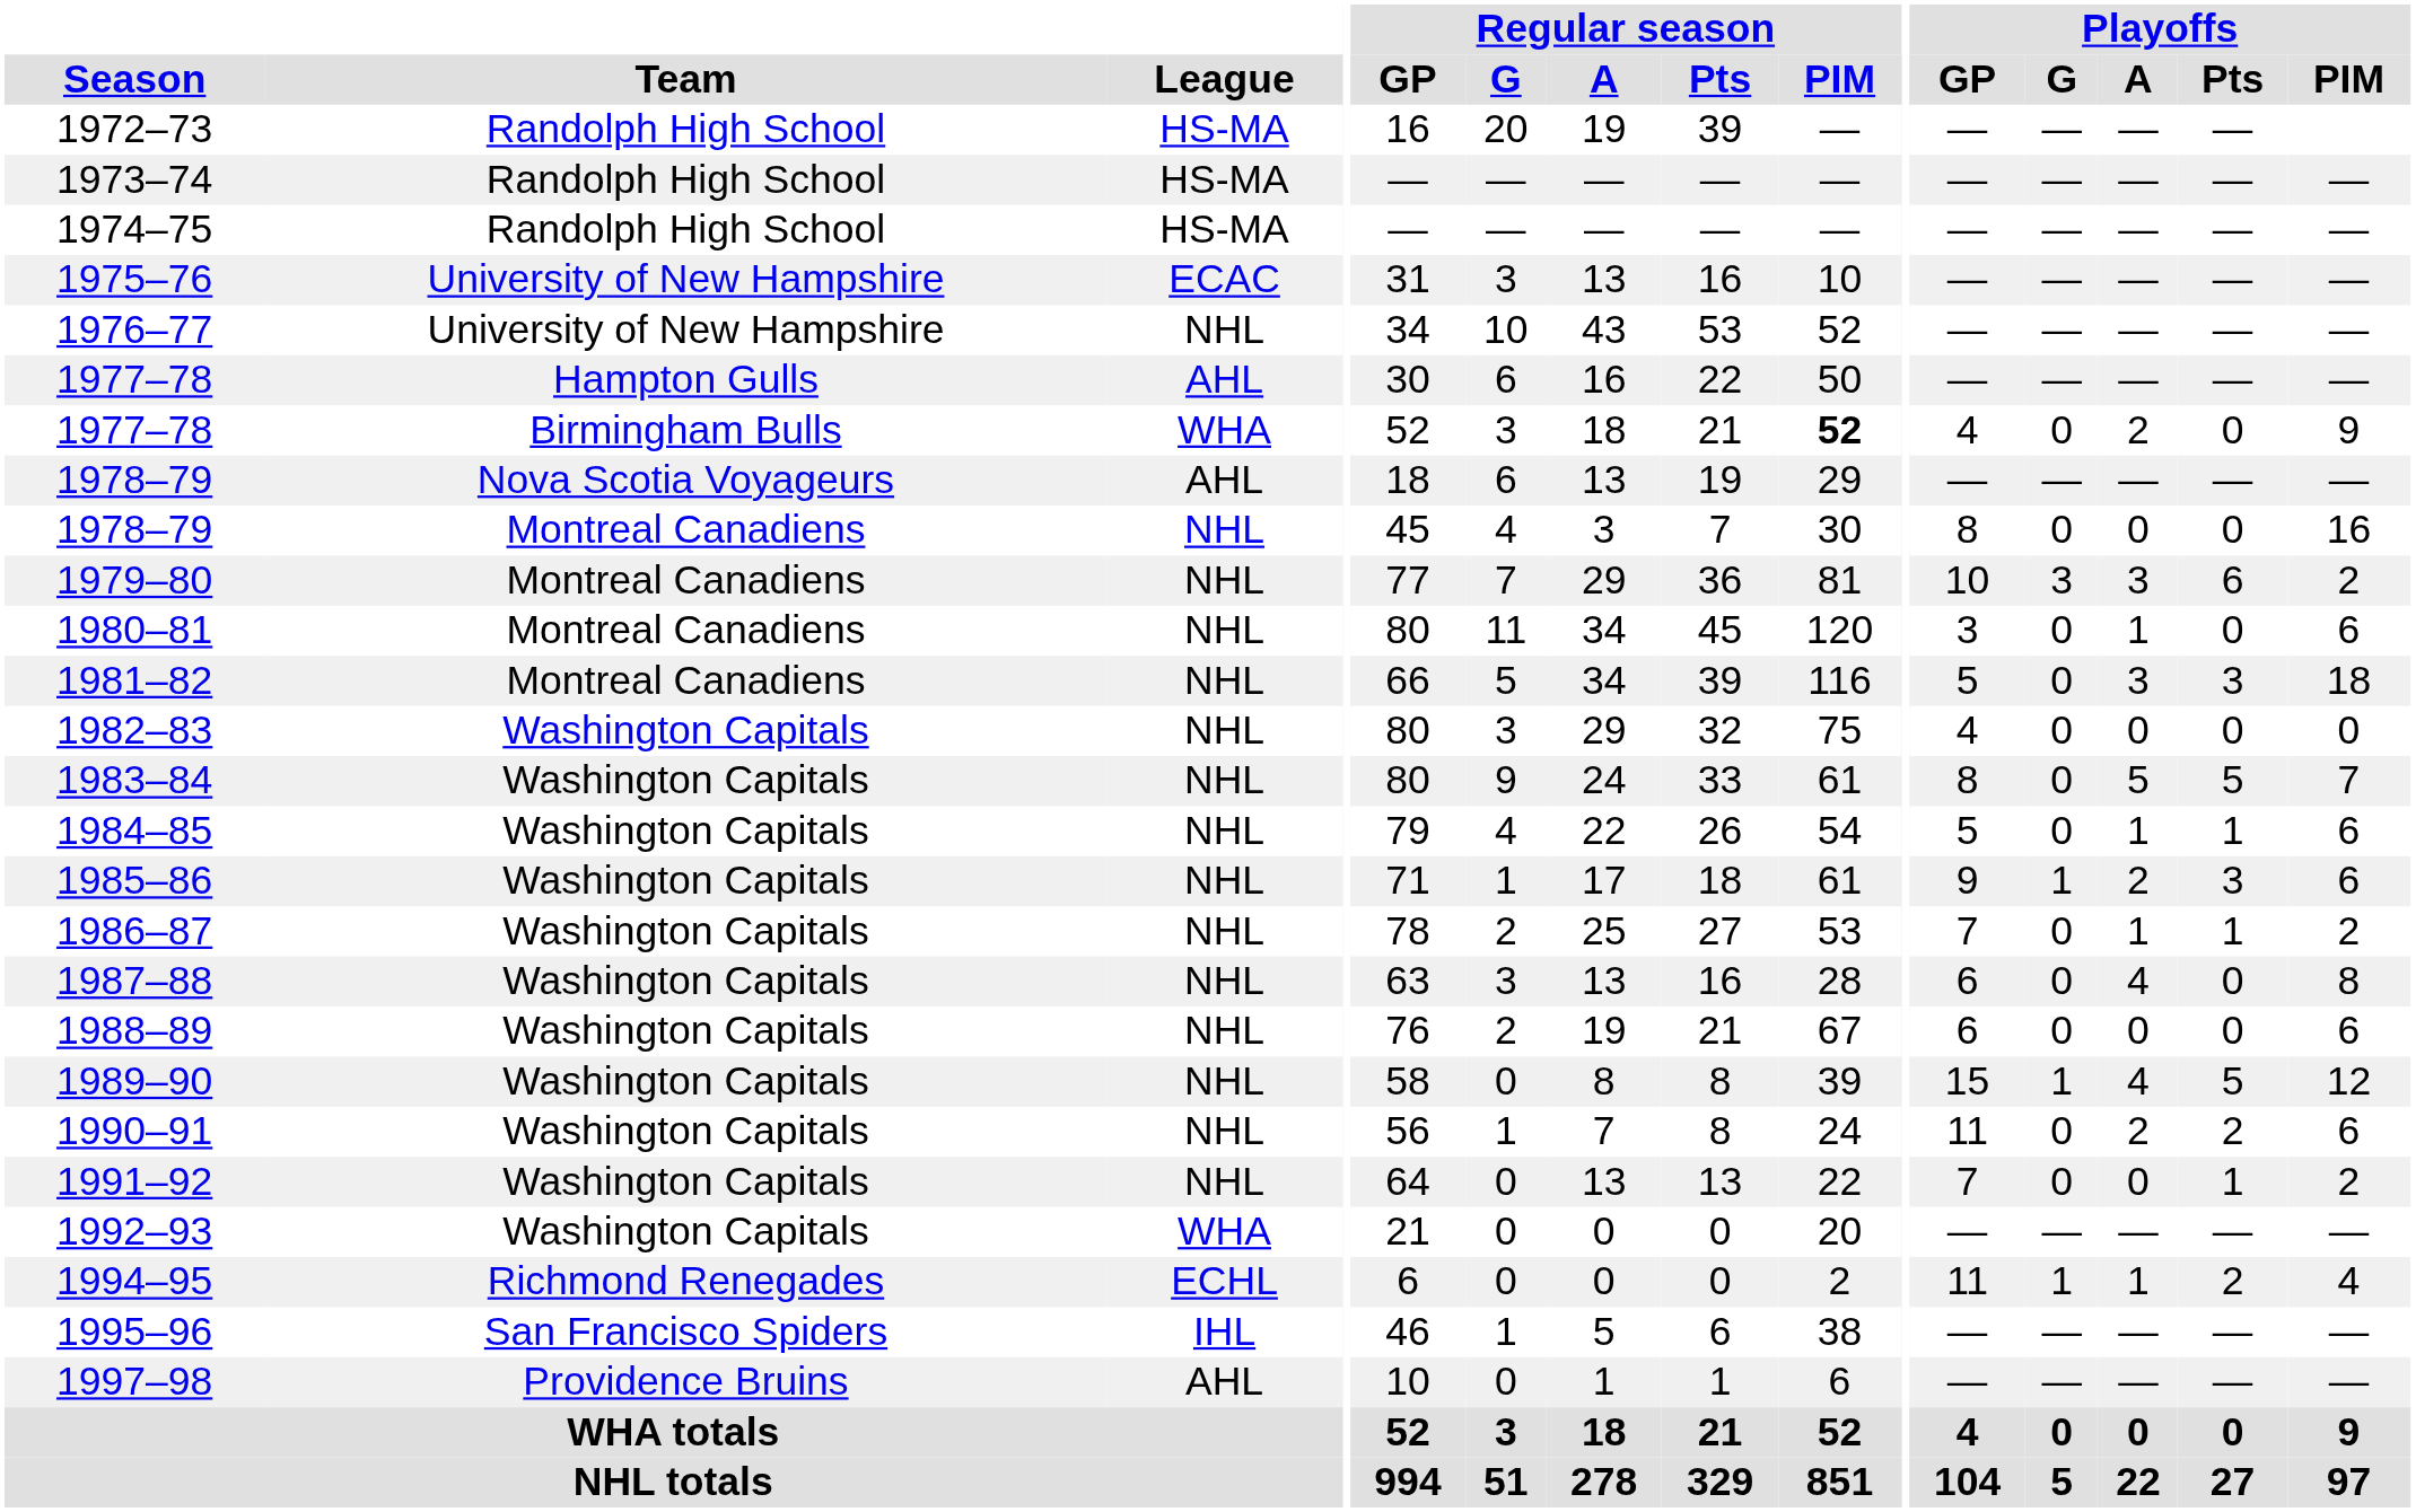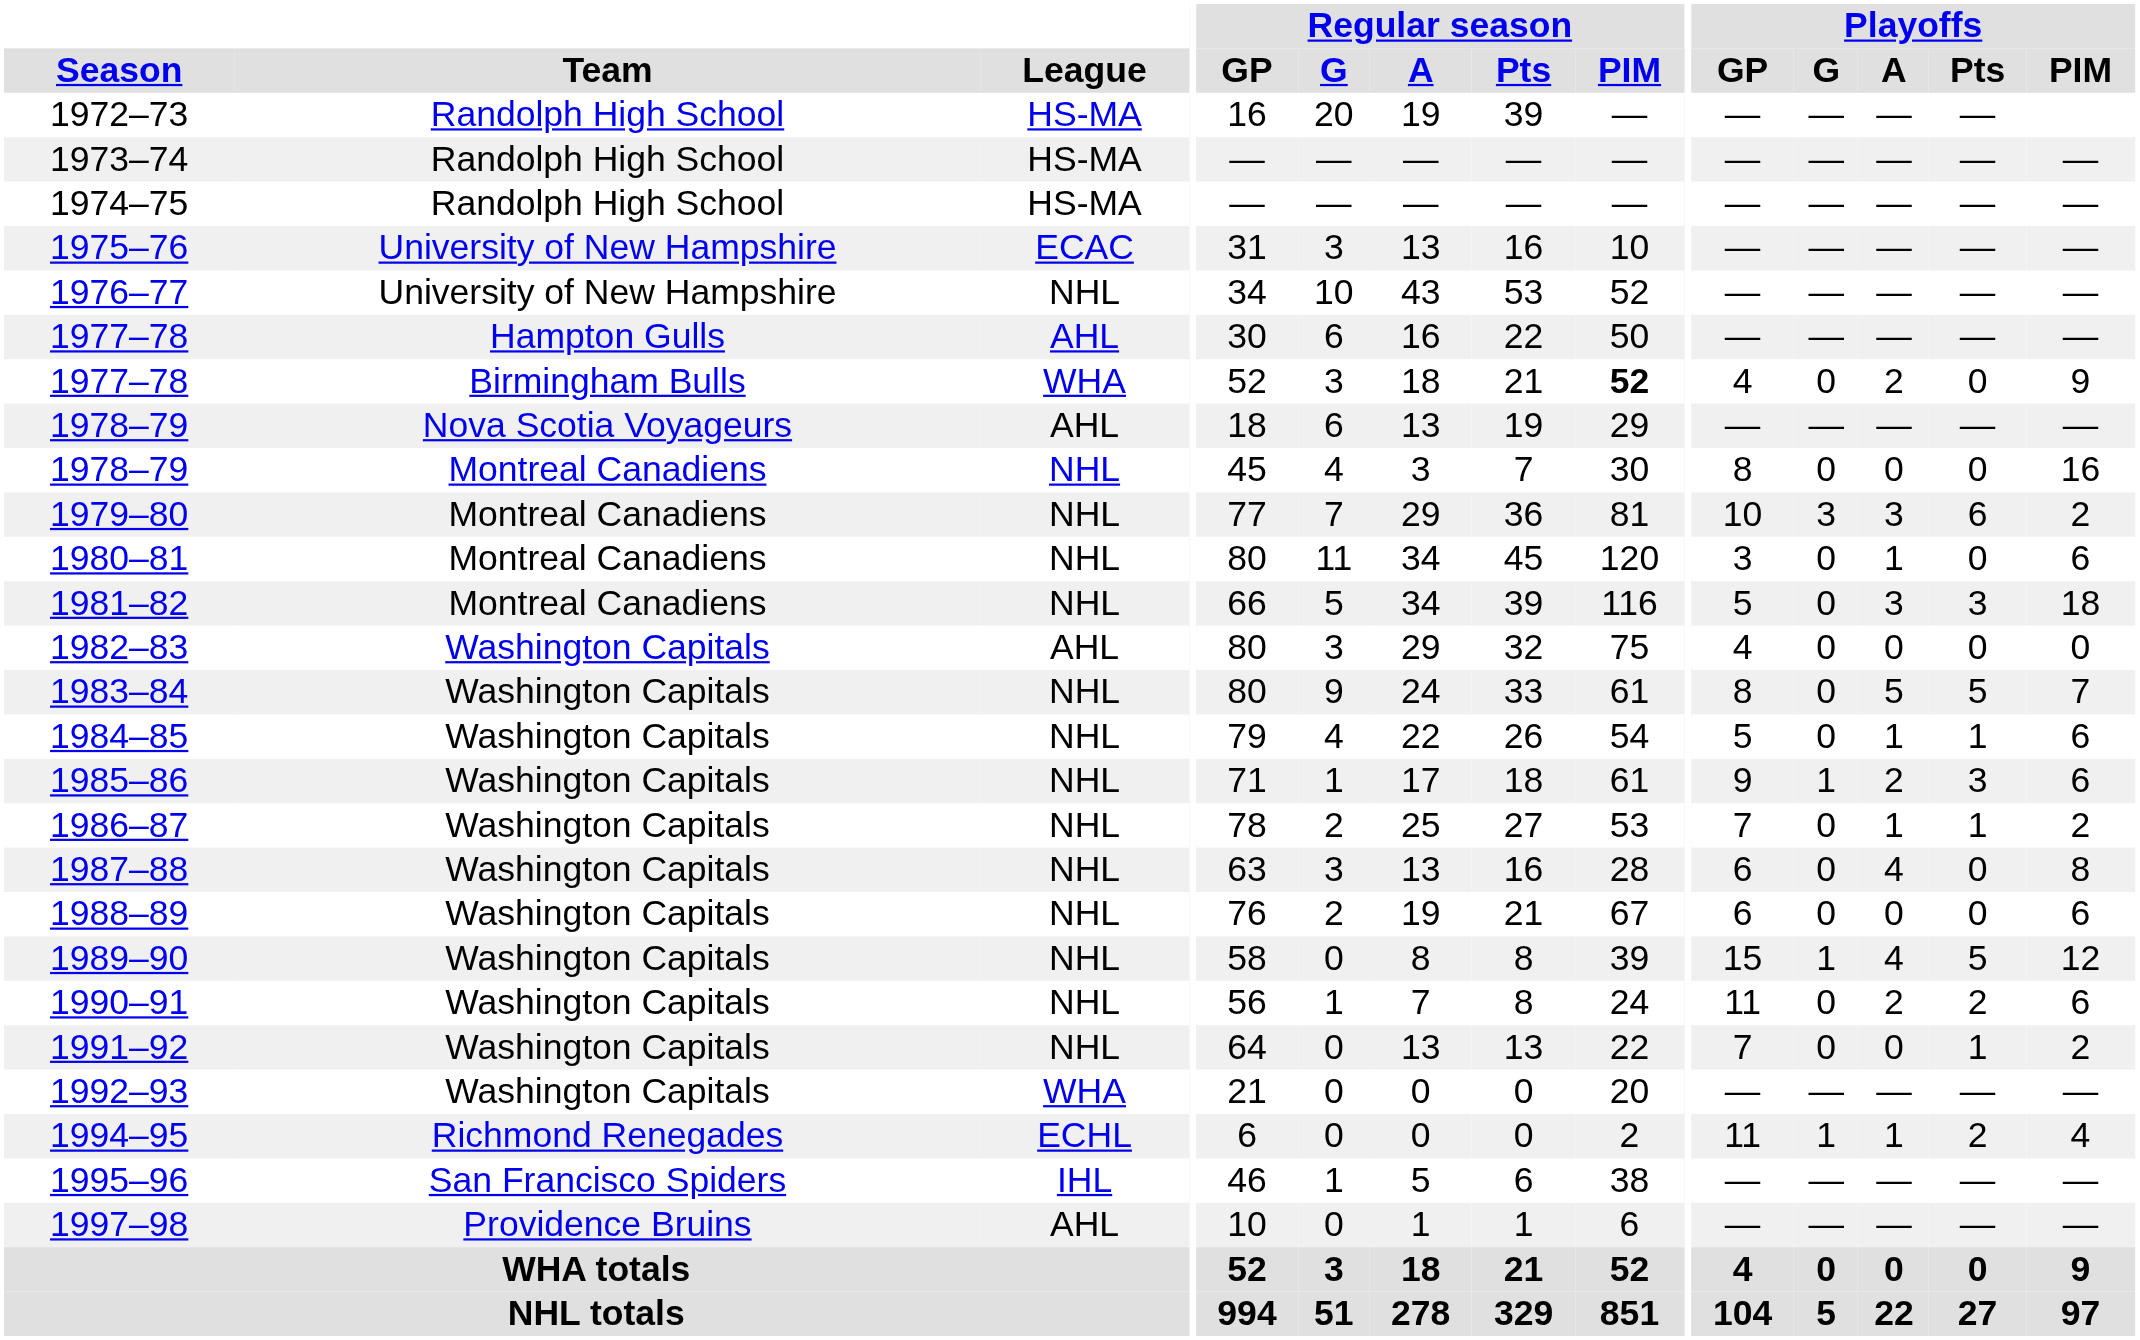1982–83 | League: NHL -> AHL
